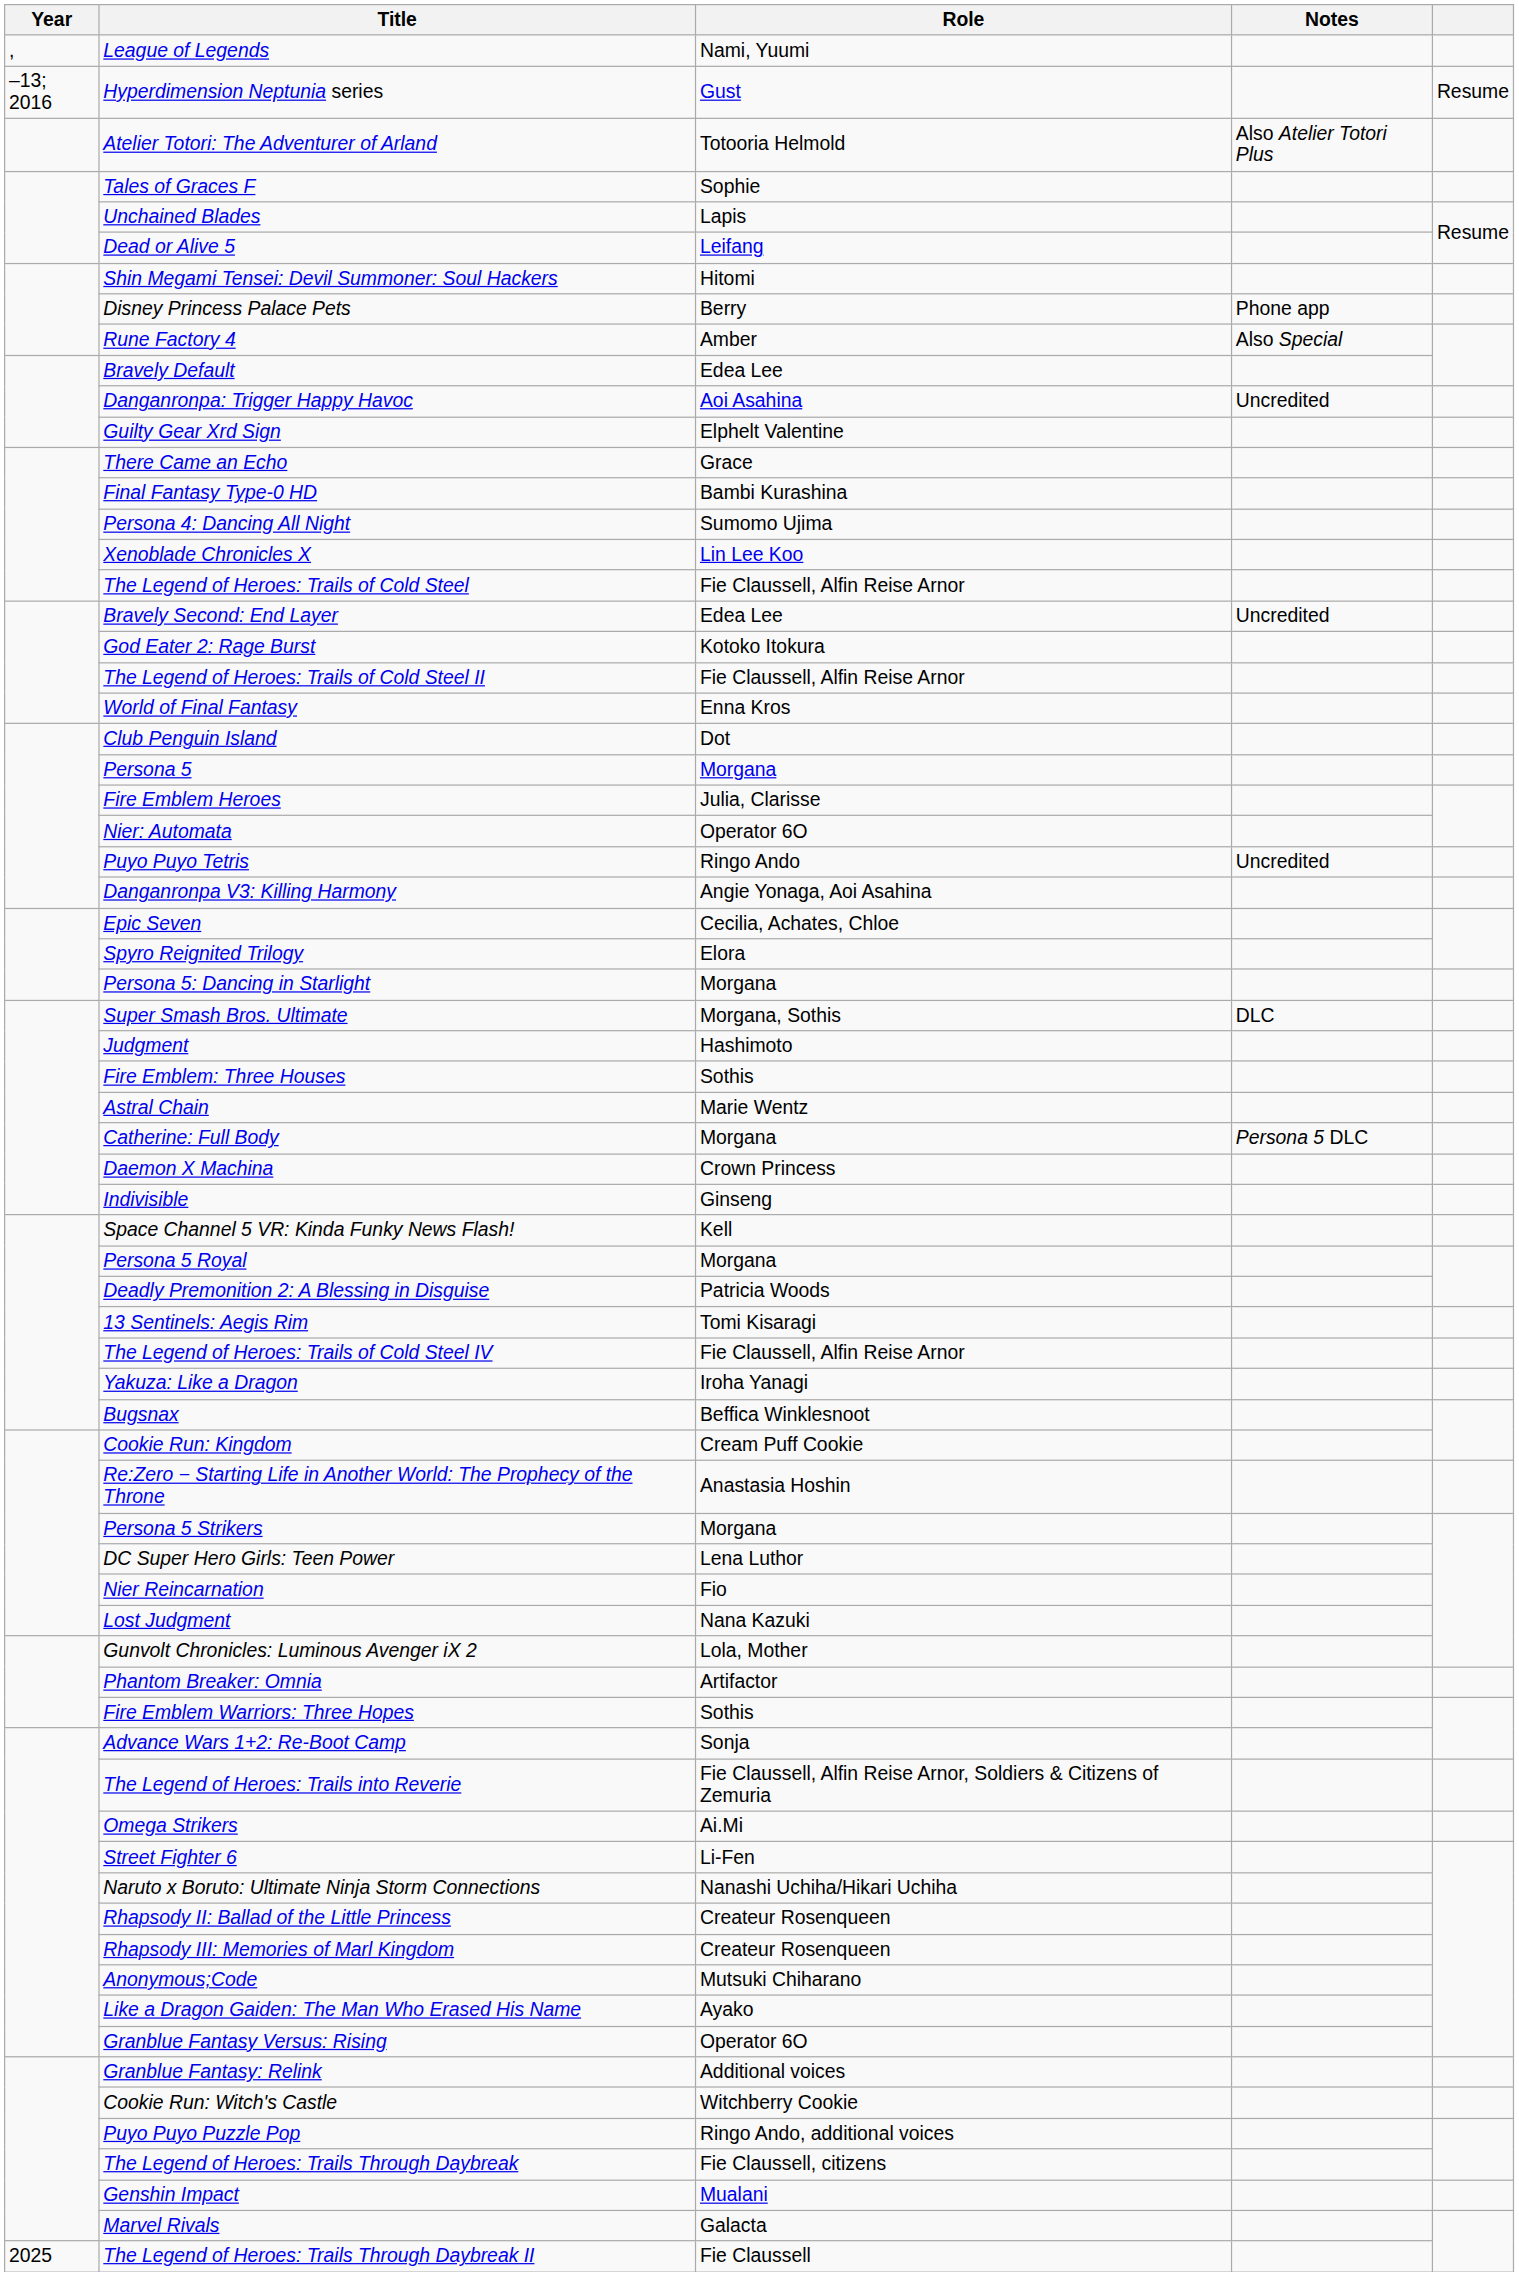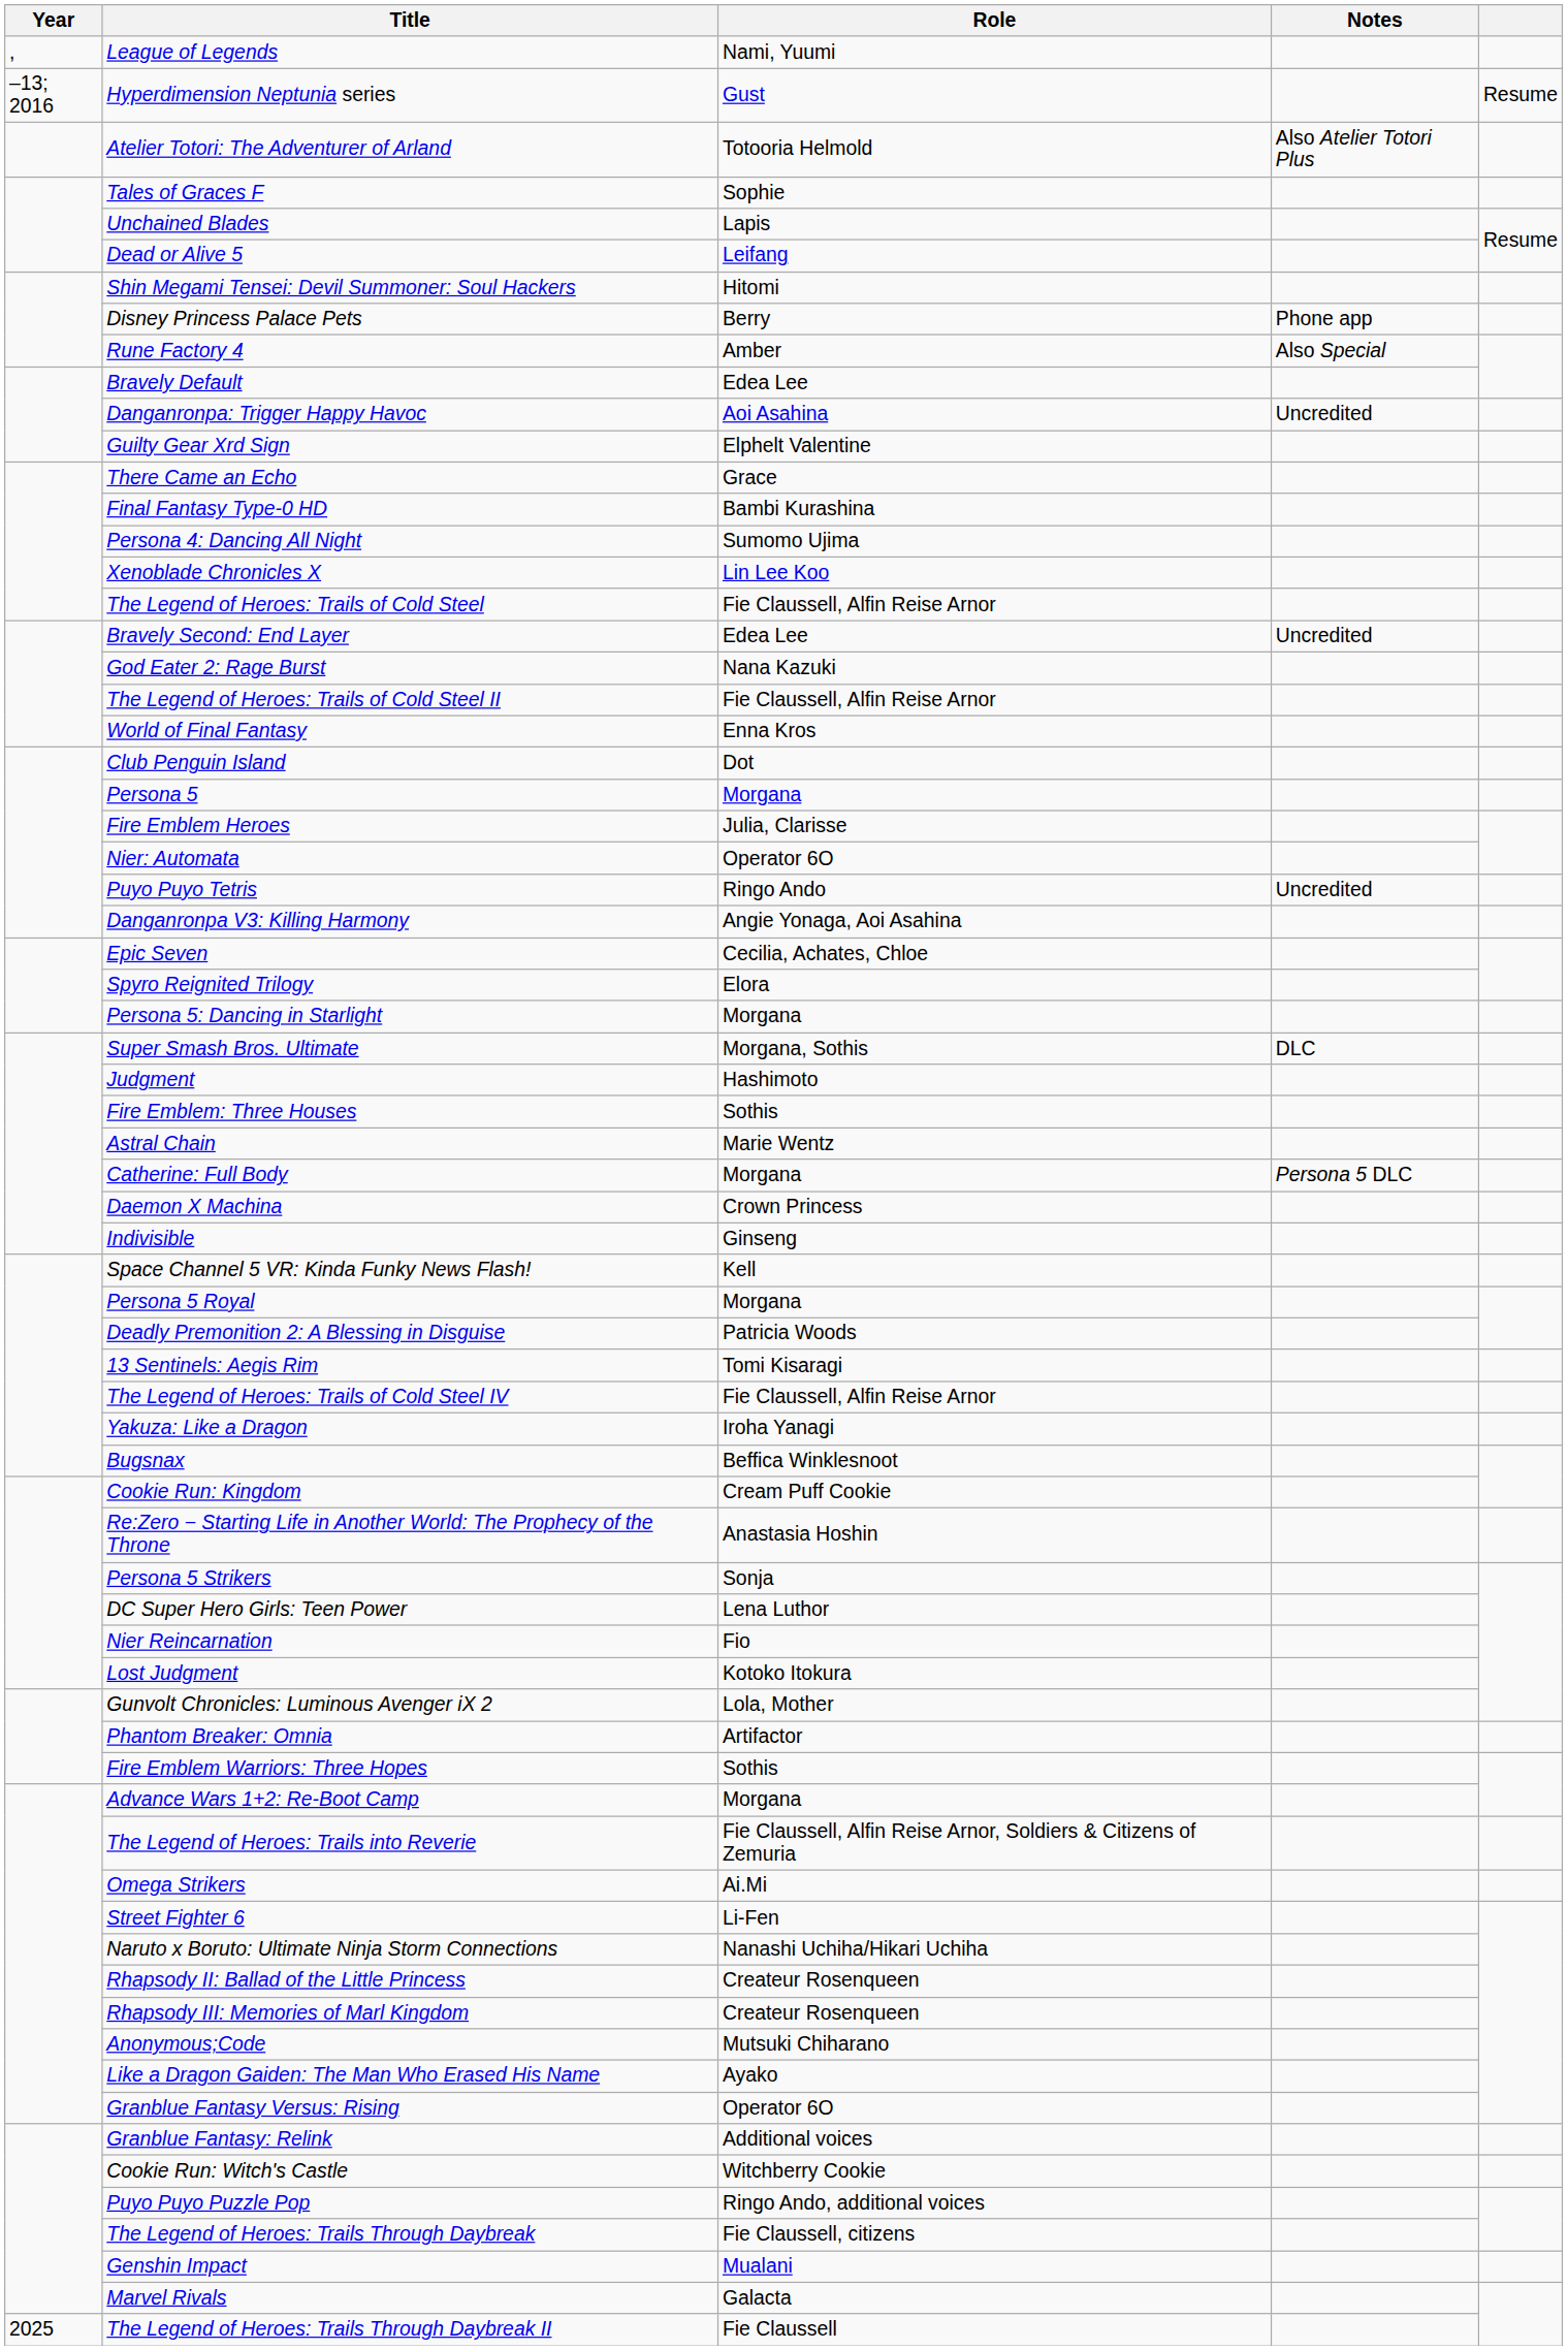God Eater 2: Rage Burst | Role: Kotoko Itokura -> Nana Kazuki
Persona 5 Strikers | Role: Morgana -> Sonja
Lost Judgment | Role: Nana Kazuki -> Kotoko Itokura
Advance Wars 1+2: Re-Boot Camp | Role: Sonja -> Morgana
